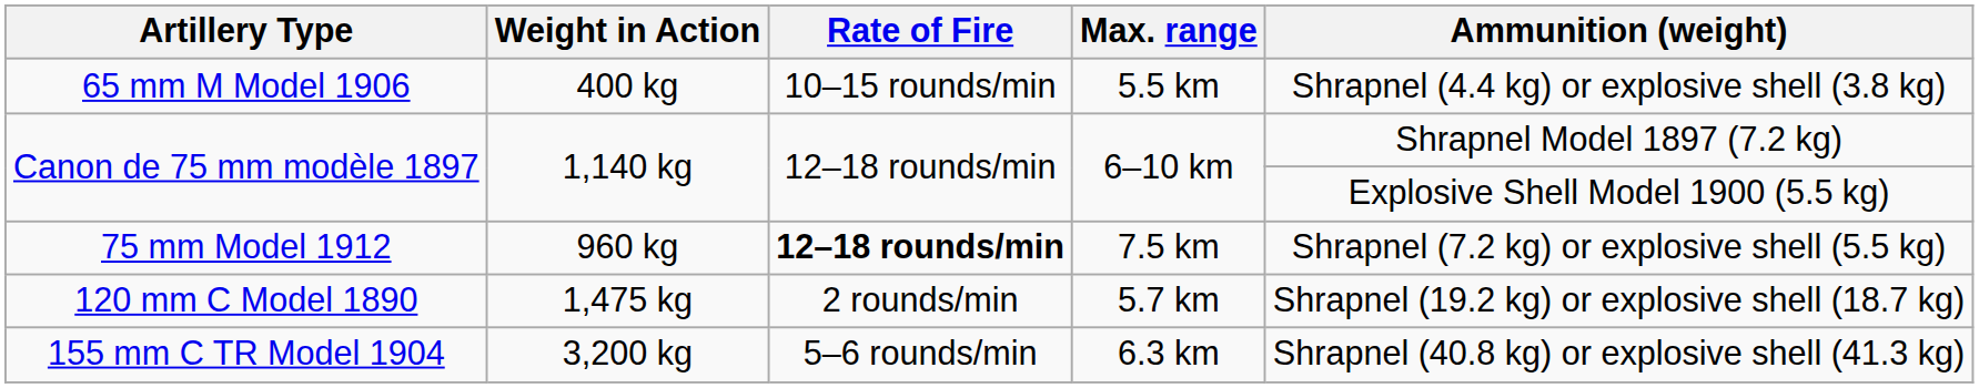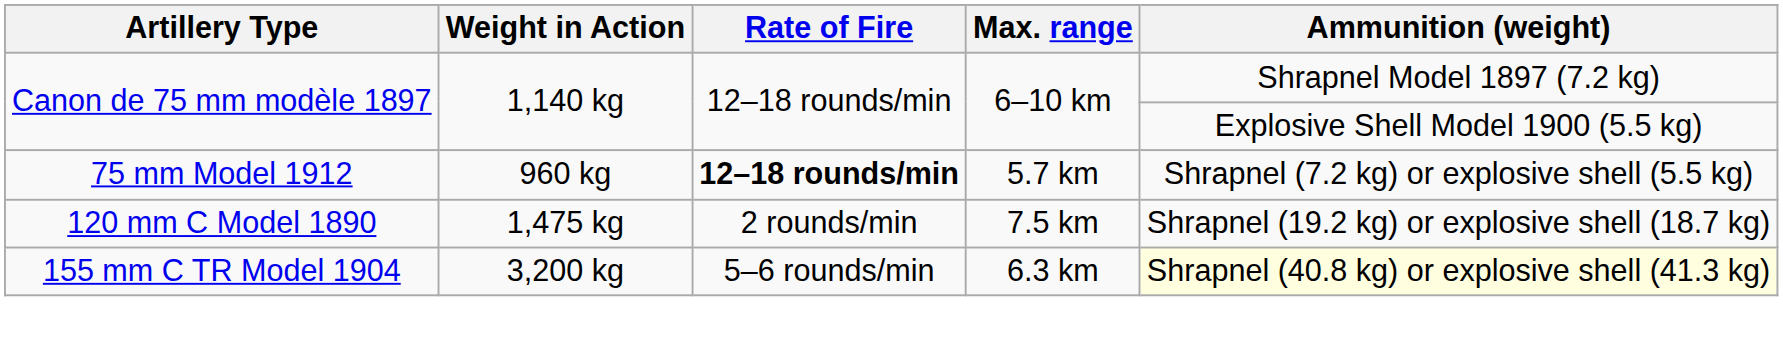- row: 65 mm M Model 1906 | 400 kg | 10–15 rounds/min | 5.5 km | Shrapnel (4.4 kg) or explosive shell (3.8 kg)
75 mm Model 1912 | Max. range: 7.5 km -> 5.7 km
120 mm C Model 1890 | Max. range: 5.7 km -> 7.5 km
155 mm C TR Model 1904 | Ammunition (weight): no background -> lightyellow background
